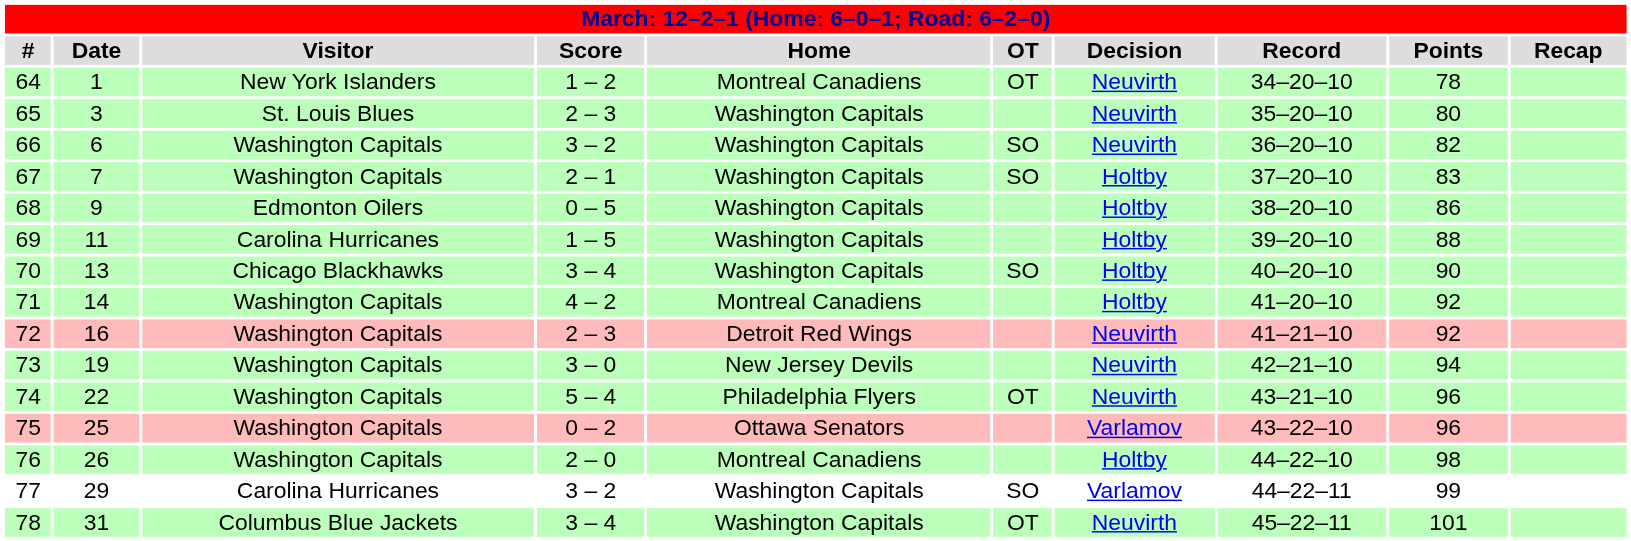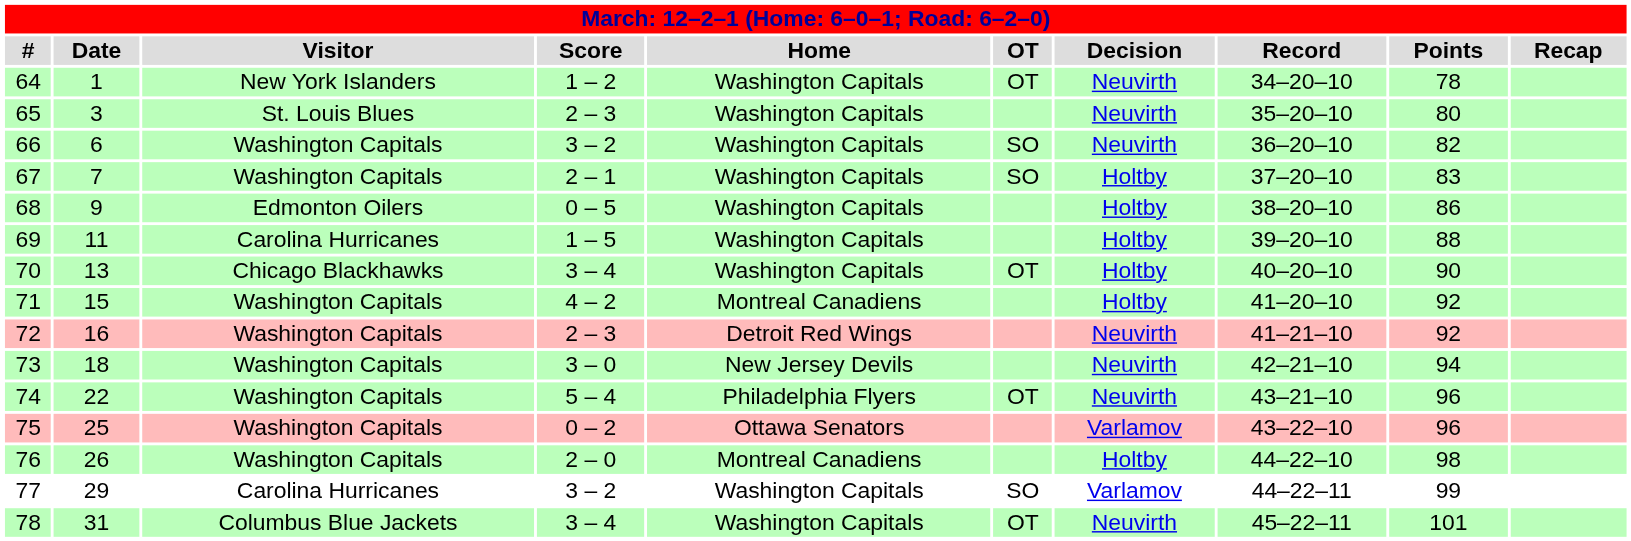64 | Home: Montreal Canadiens -> Washington Capitals
70 | OT: SO -> OT
71 | Date: 14 -> 15
73 | Date: 19 -> 18
